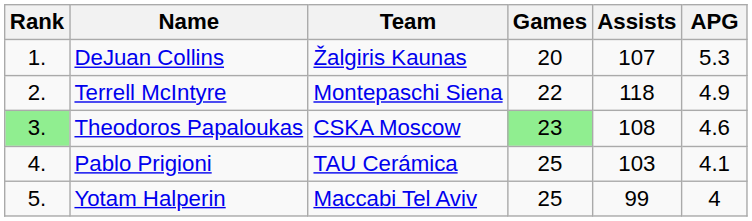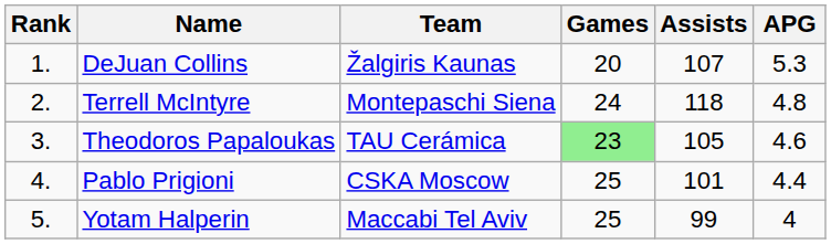Terrell McIntyre | Games: 22 -> 24
Terrell McIntyre | APG: 4.9 -> 4.8
Theodoros Papaloukas | Rank: lightgreen background -> no background
Theodoros Papaloukas | Team: CSKA Moscow -> TAU Cerámica
Theodoros Papaloukas | Assists: 108 -> 105
Pablo Prigioni | Team: TAU Cerámica -> CSKA Moscow
Pablo Prigioni | Assists: 103 -> 101
Pablo Prigioni | APG: 4.1 -> 4.4
